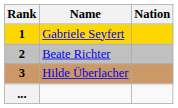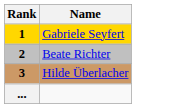- column: Nation
